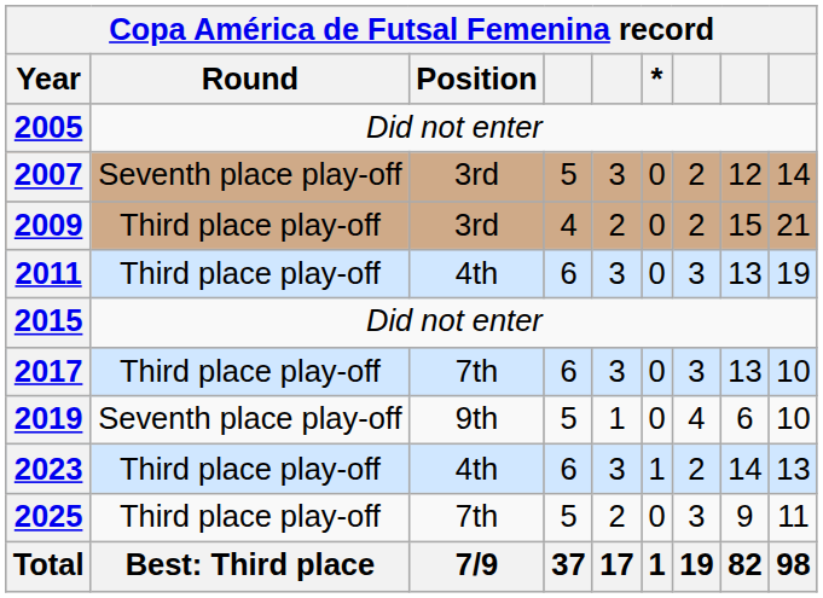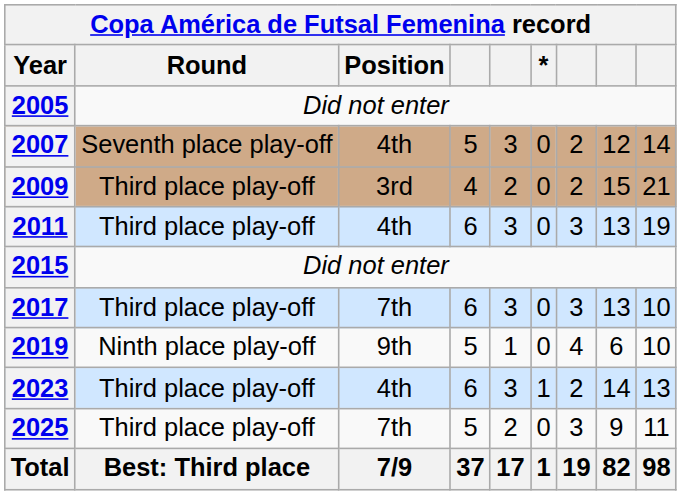2007 | Position: 3rd -> 4th
2019 | Round: Seventh place play-off -> Ninth place play-off
